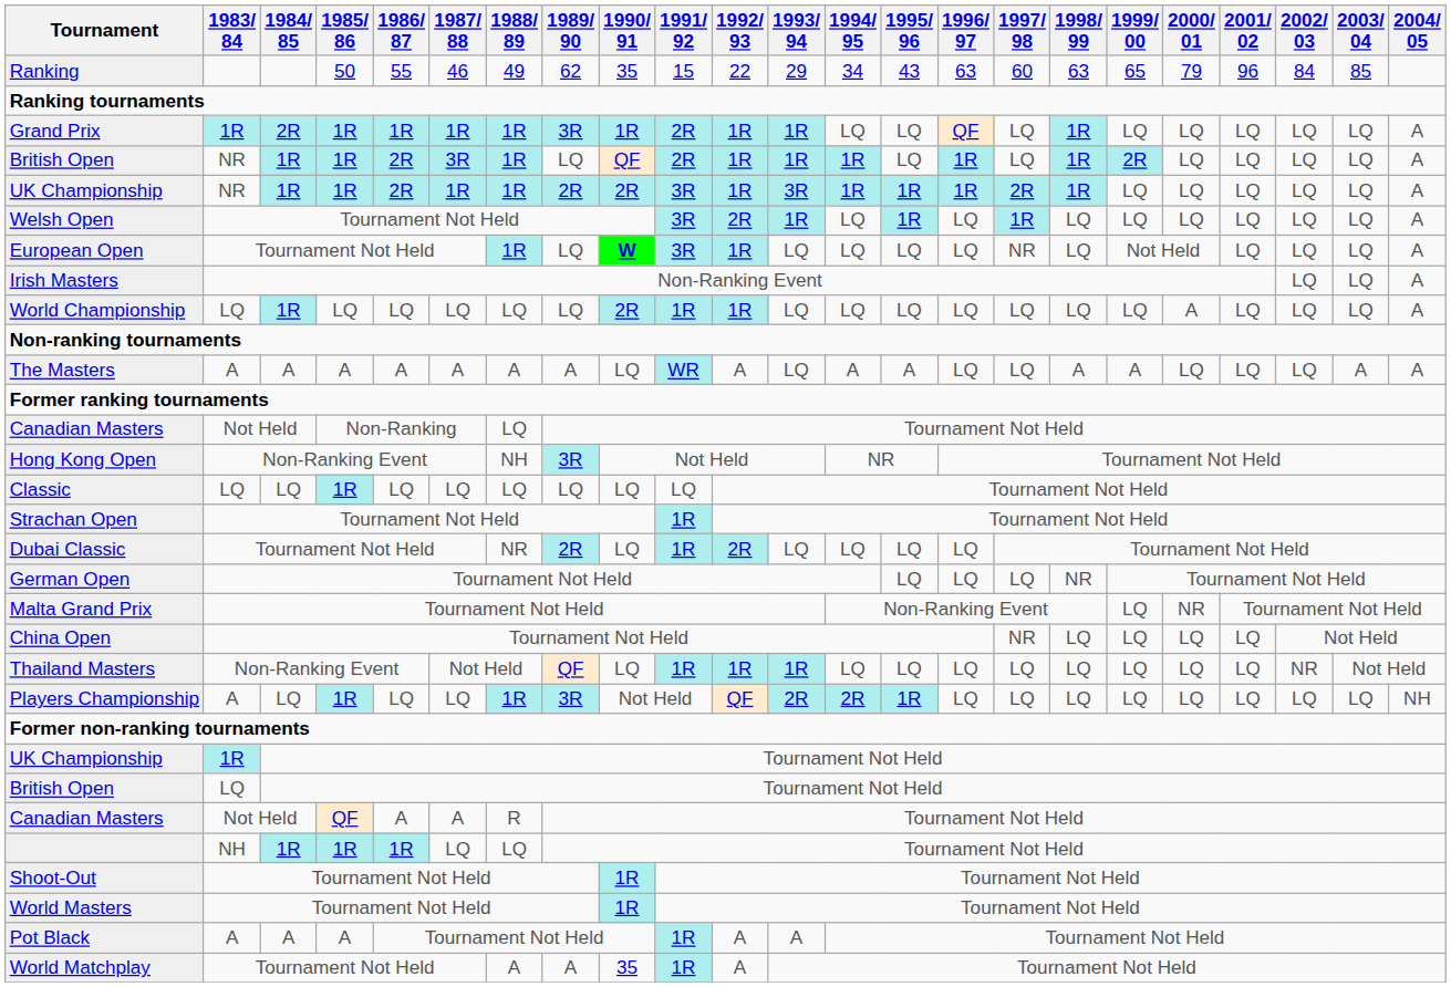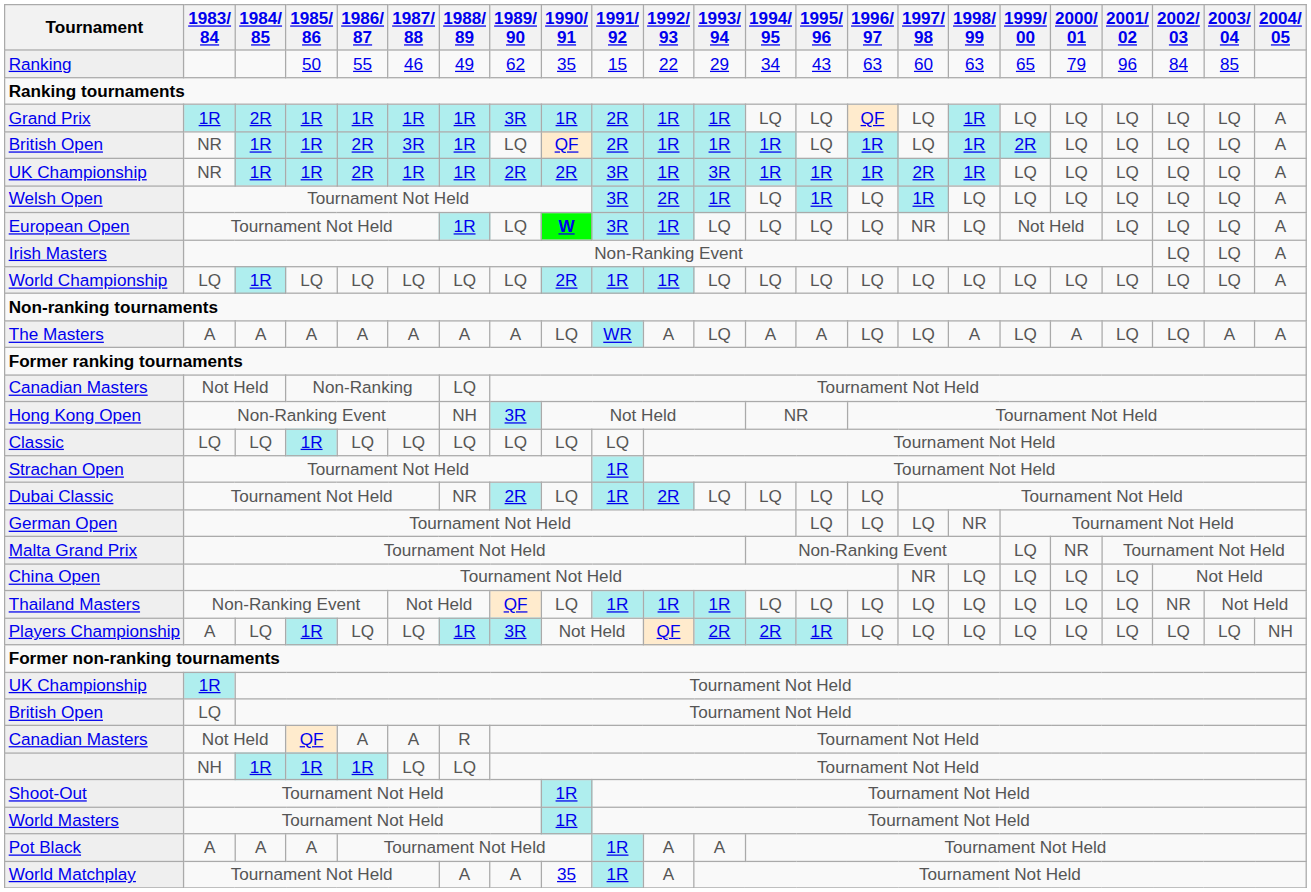World Championship | 2000/ 01: A -> LQ
The Masters | 1999/ 00: A -> LQ
The Masters | 2000/ 01: LQ -> A
